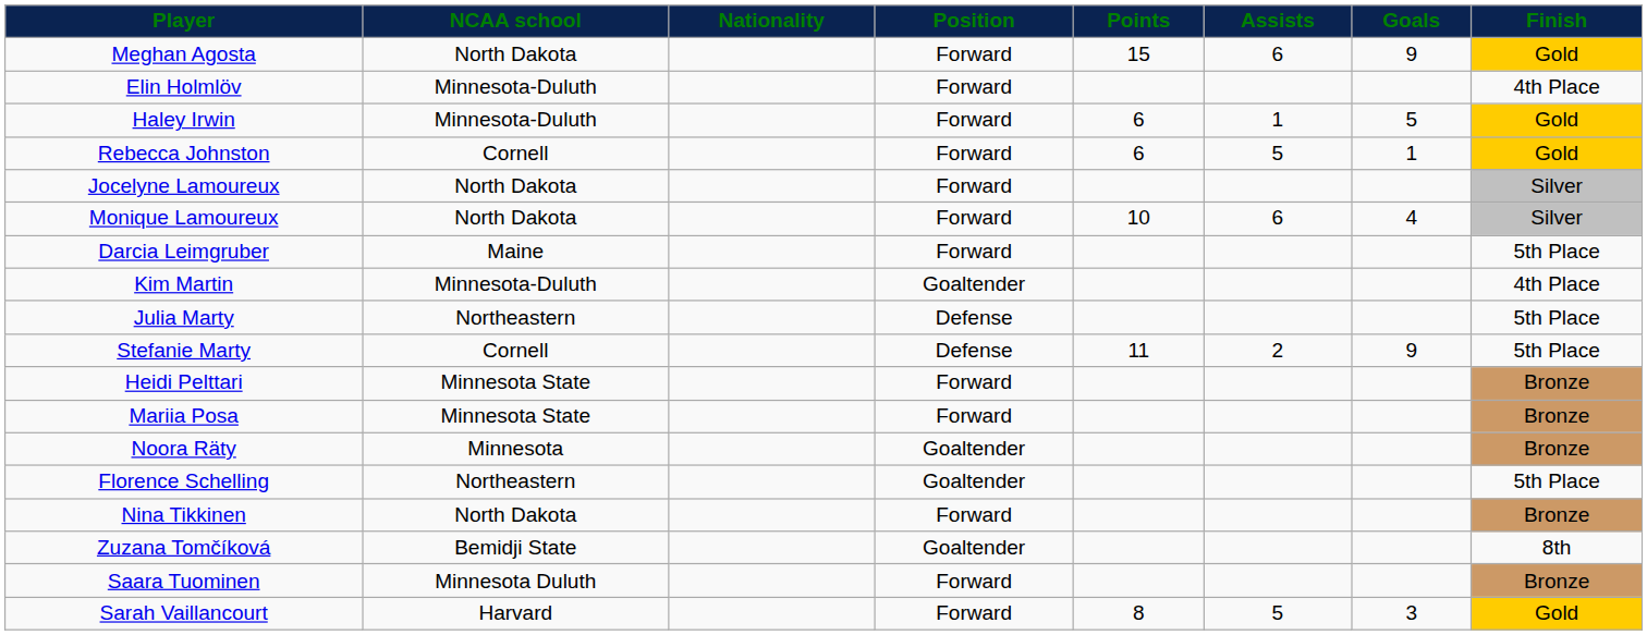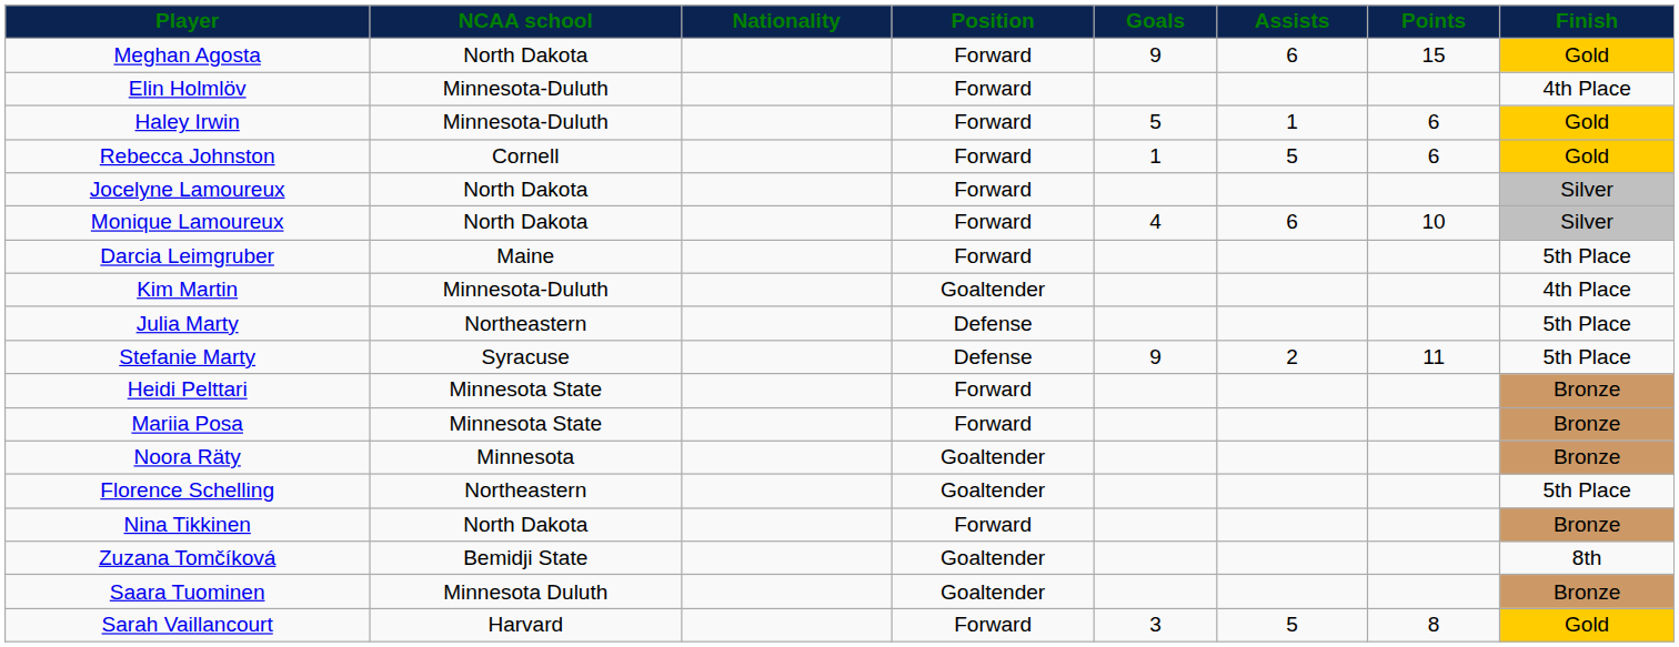columns swapped: Goals <-> Points
Stefanie Marty | NCAA school: Cornell -> Syracuse
Saara Tuominen | Position: Forward -> Goaltender
